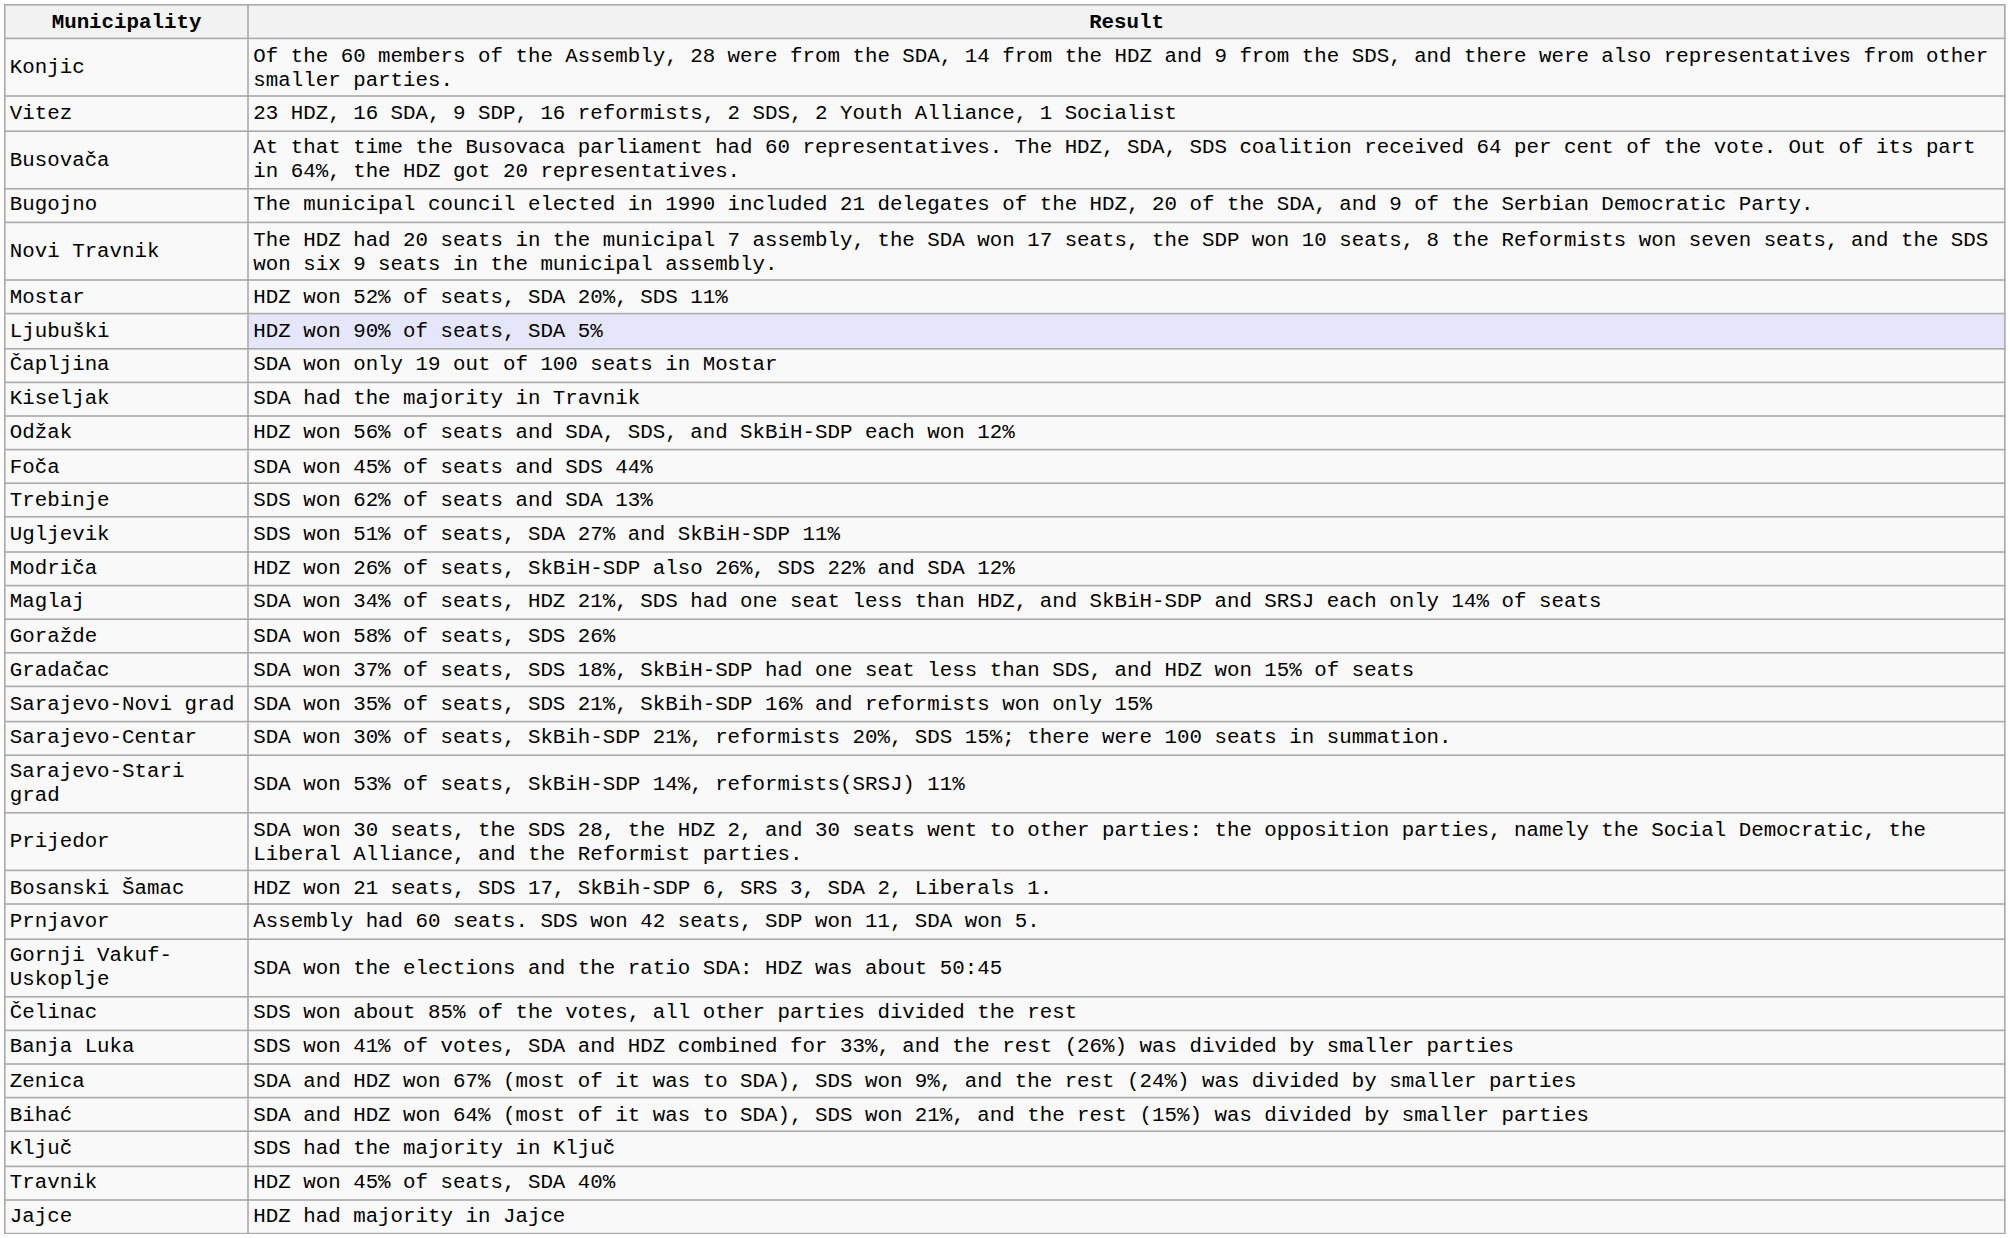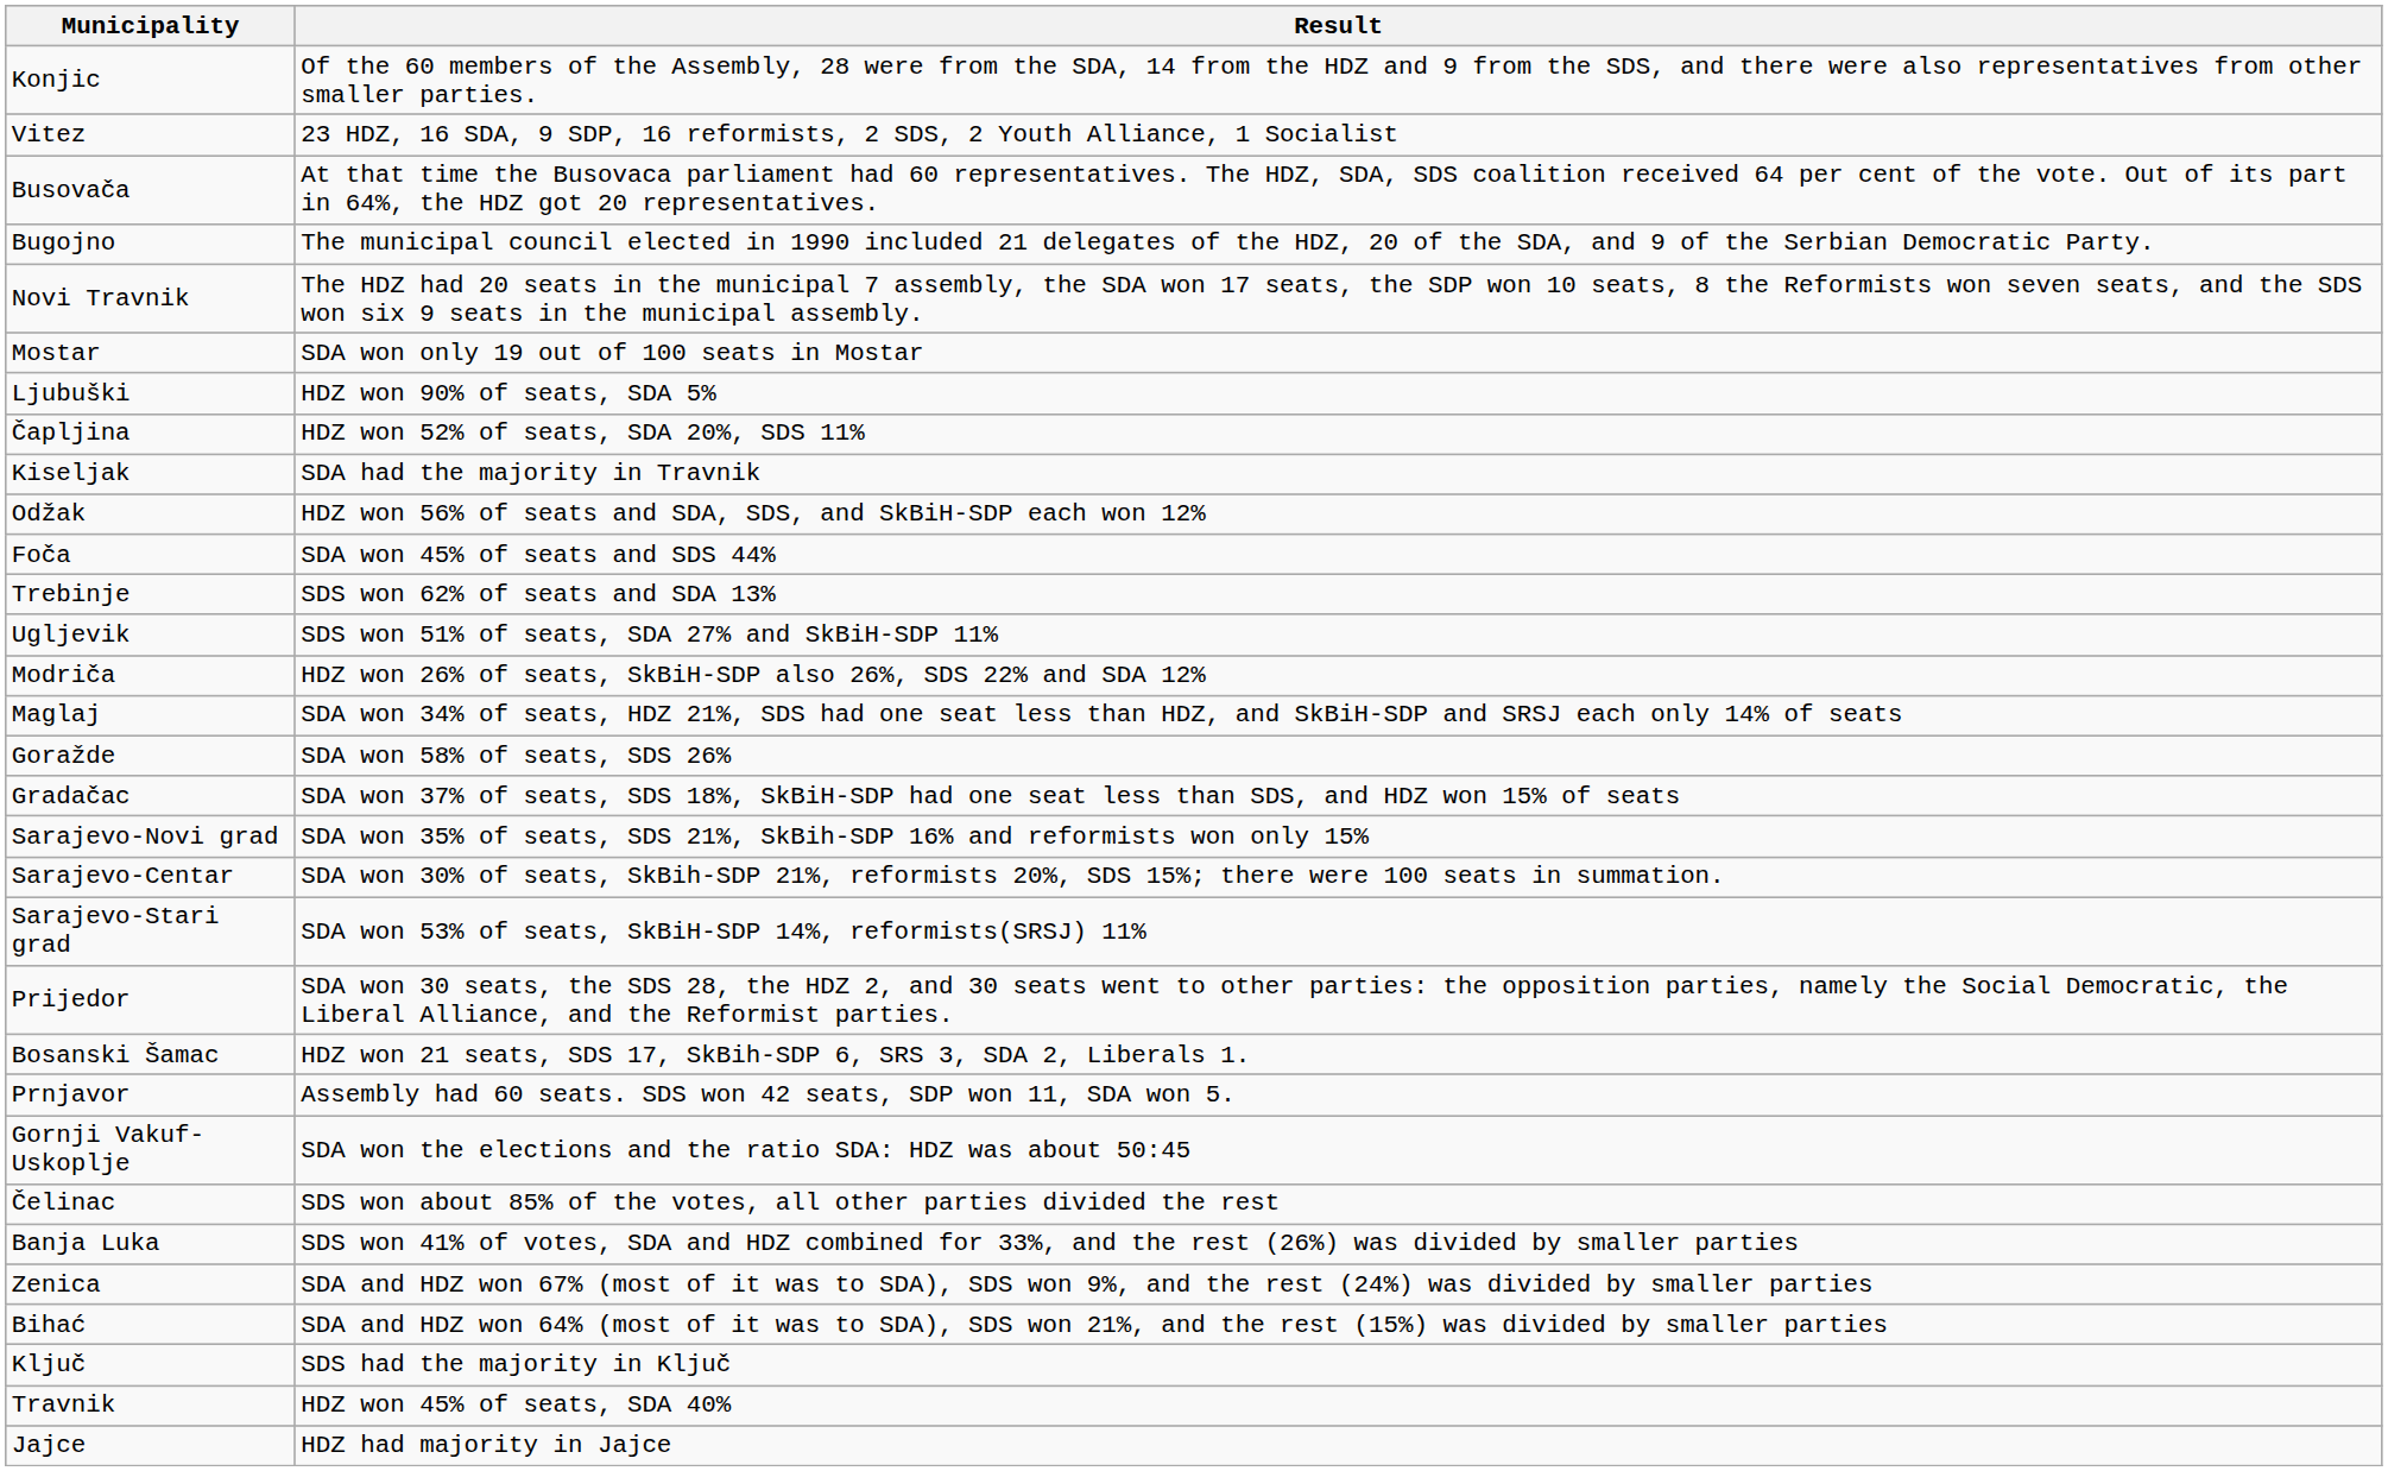Mostar | Result: HDZ won 52% of seats, SDA 20%, SDS 11% -> SDA won only 19 out of 100 seats in Mostar
Ljubuški | Result: lavender background -> no background
Čapljina | Result: SDA won only 19 out of 100 seats in Mostar -> HDZ won 52% of seats, SDA 20%, SDS 11%
